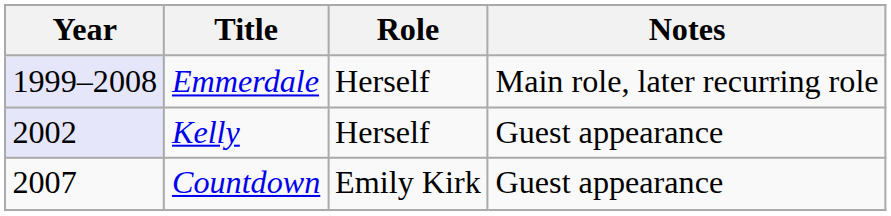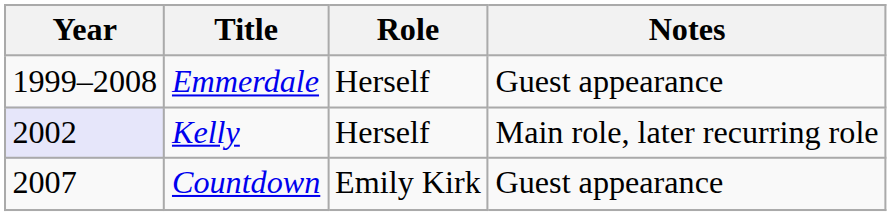Emmerdale | Year: lavender background -> no background
Emmerdale | Notes: Main role, later recurring role -> Guest appearance
Kelly | Notes: Guest appearance -> Main role, later recurring role
